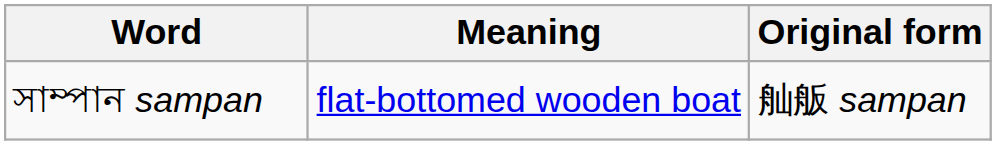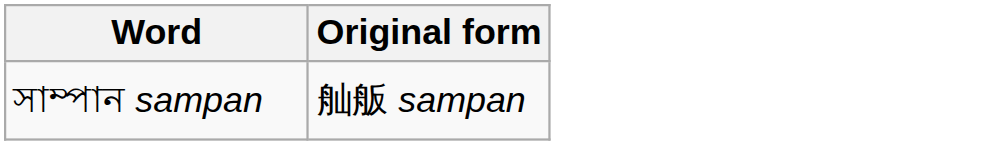- column: Meaning | flat-bottomed wooden boat
